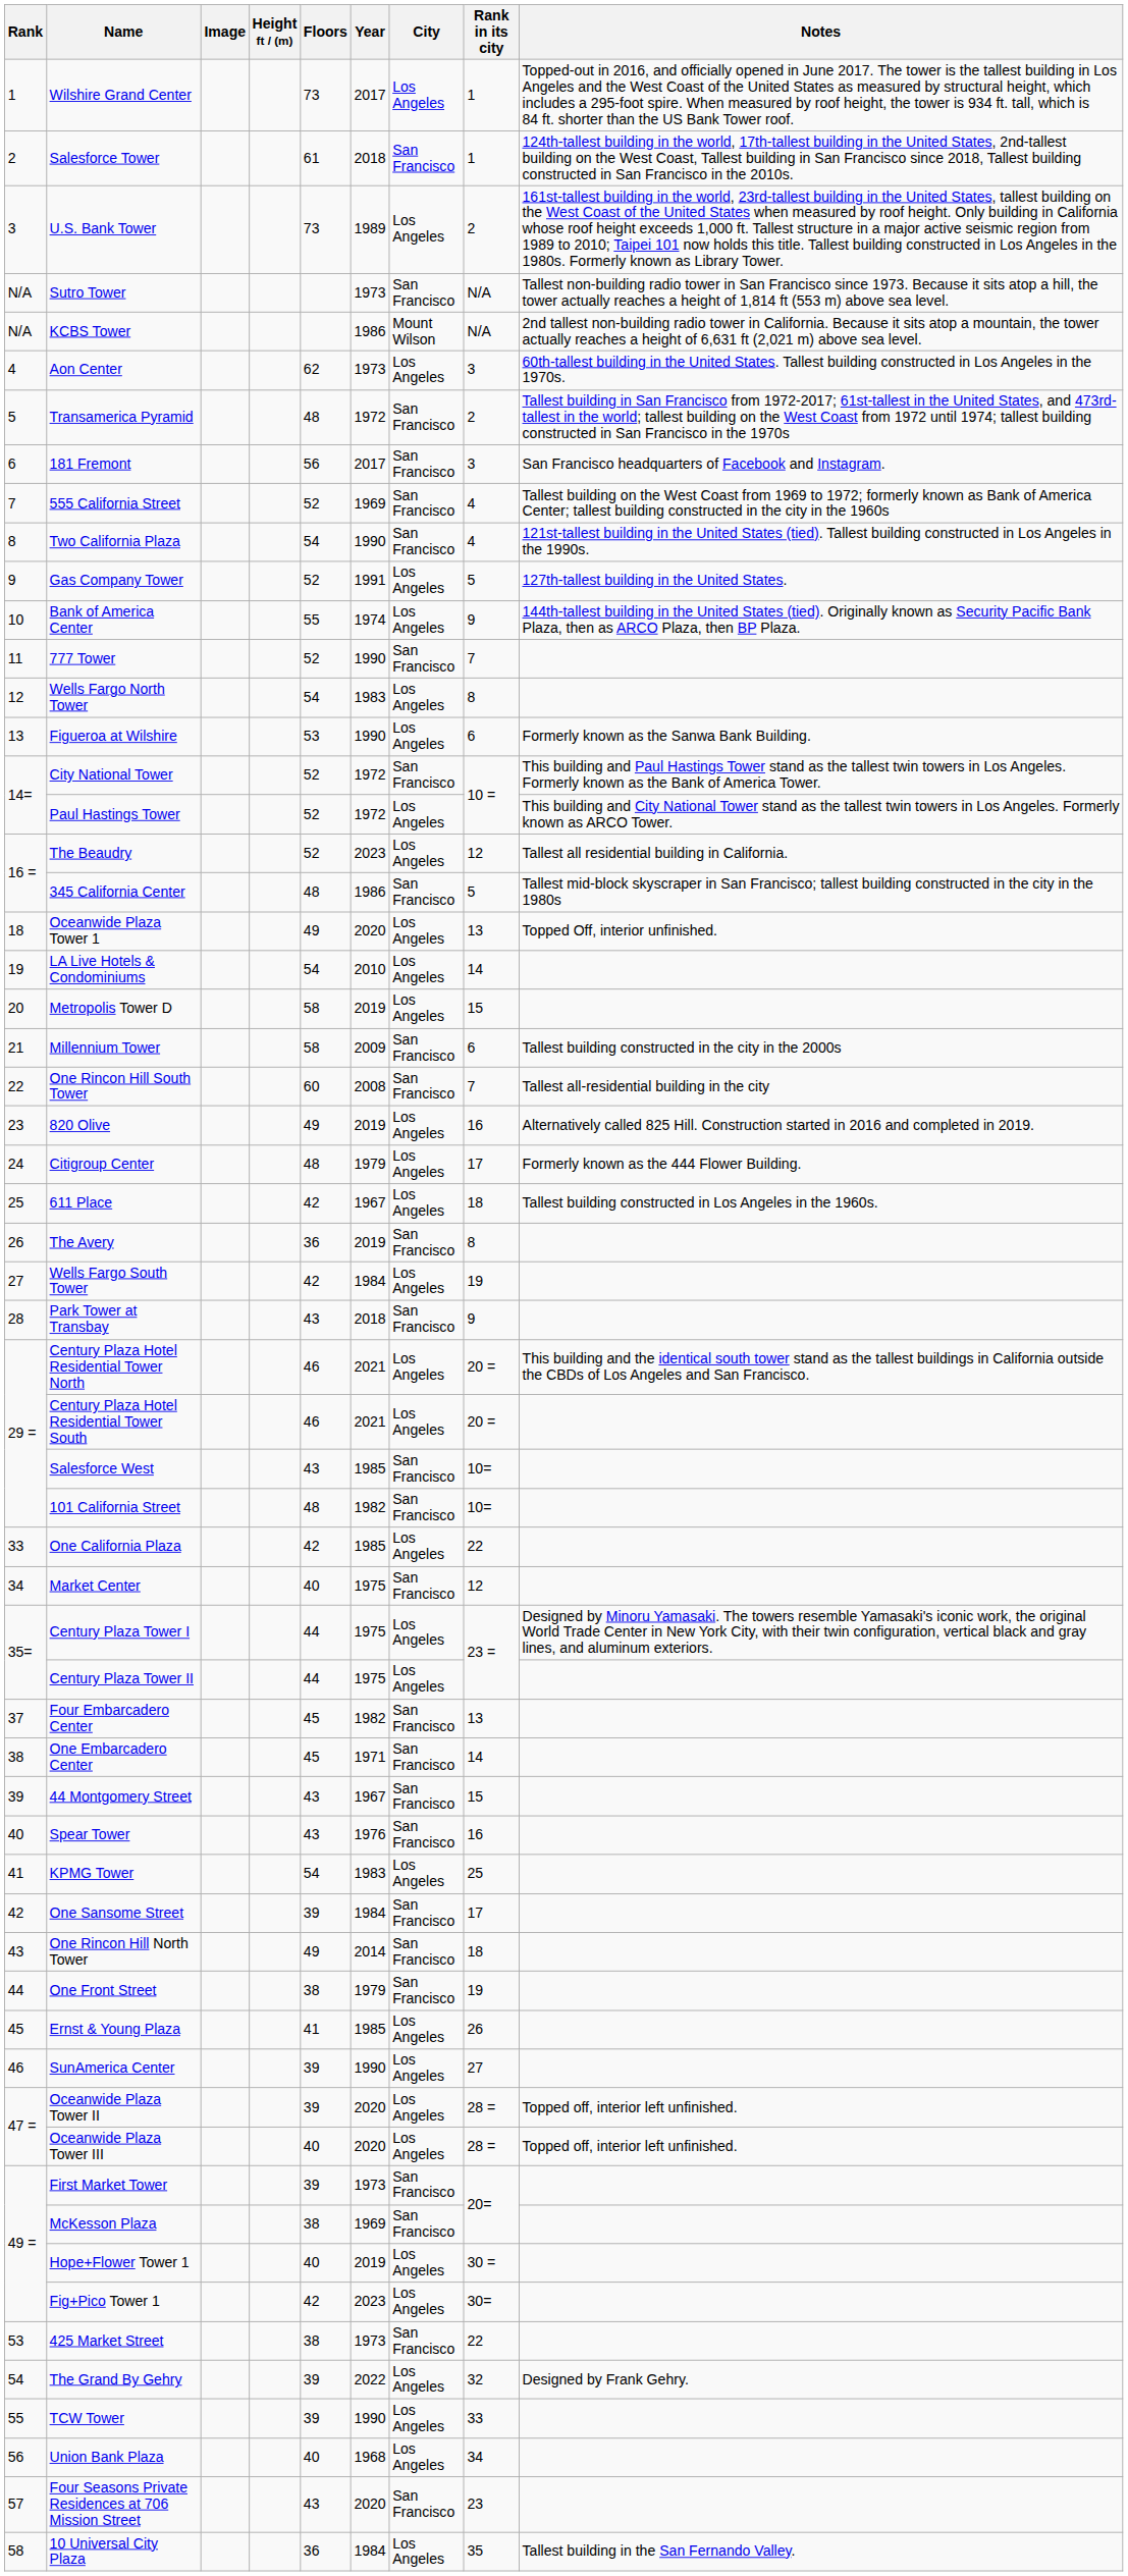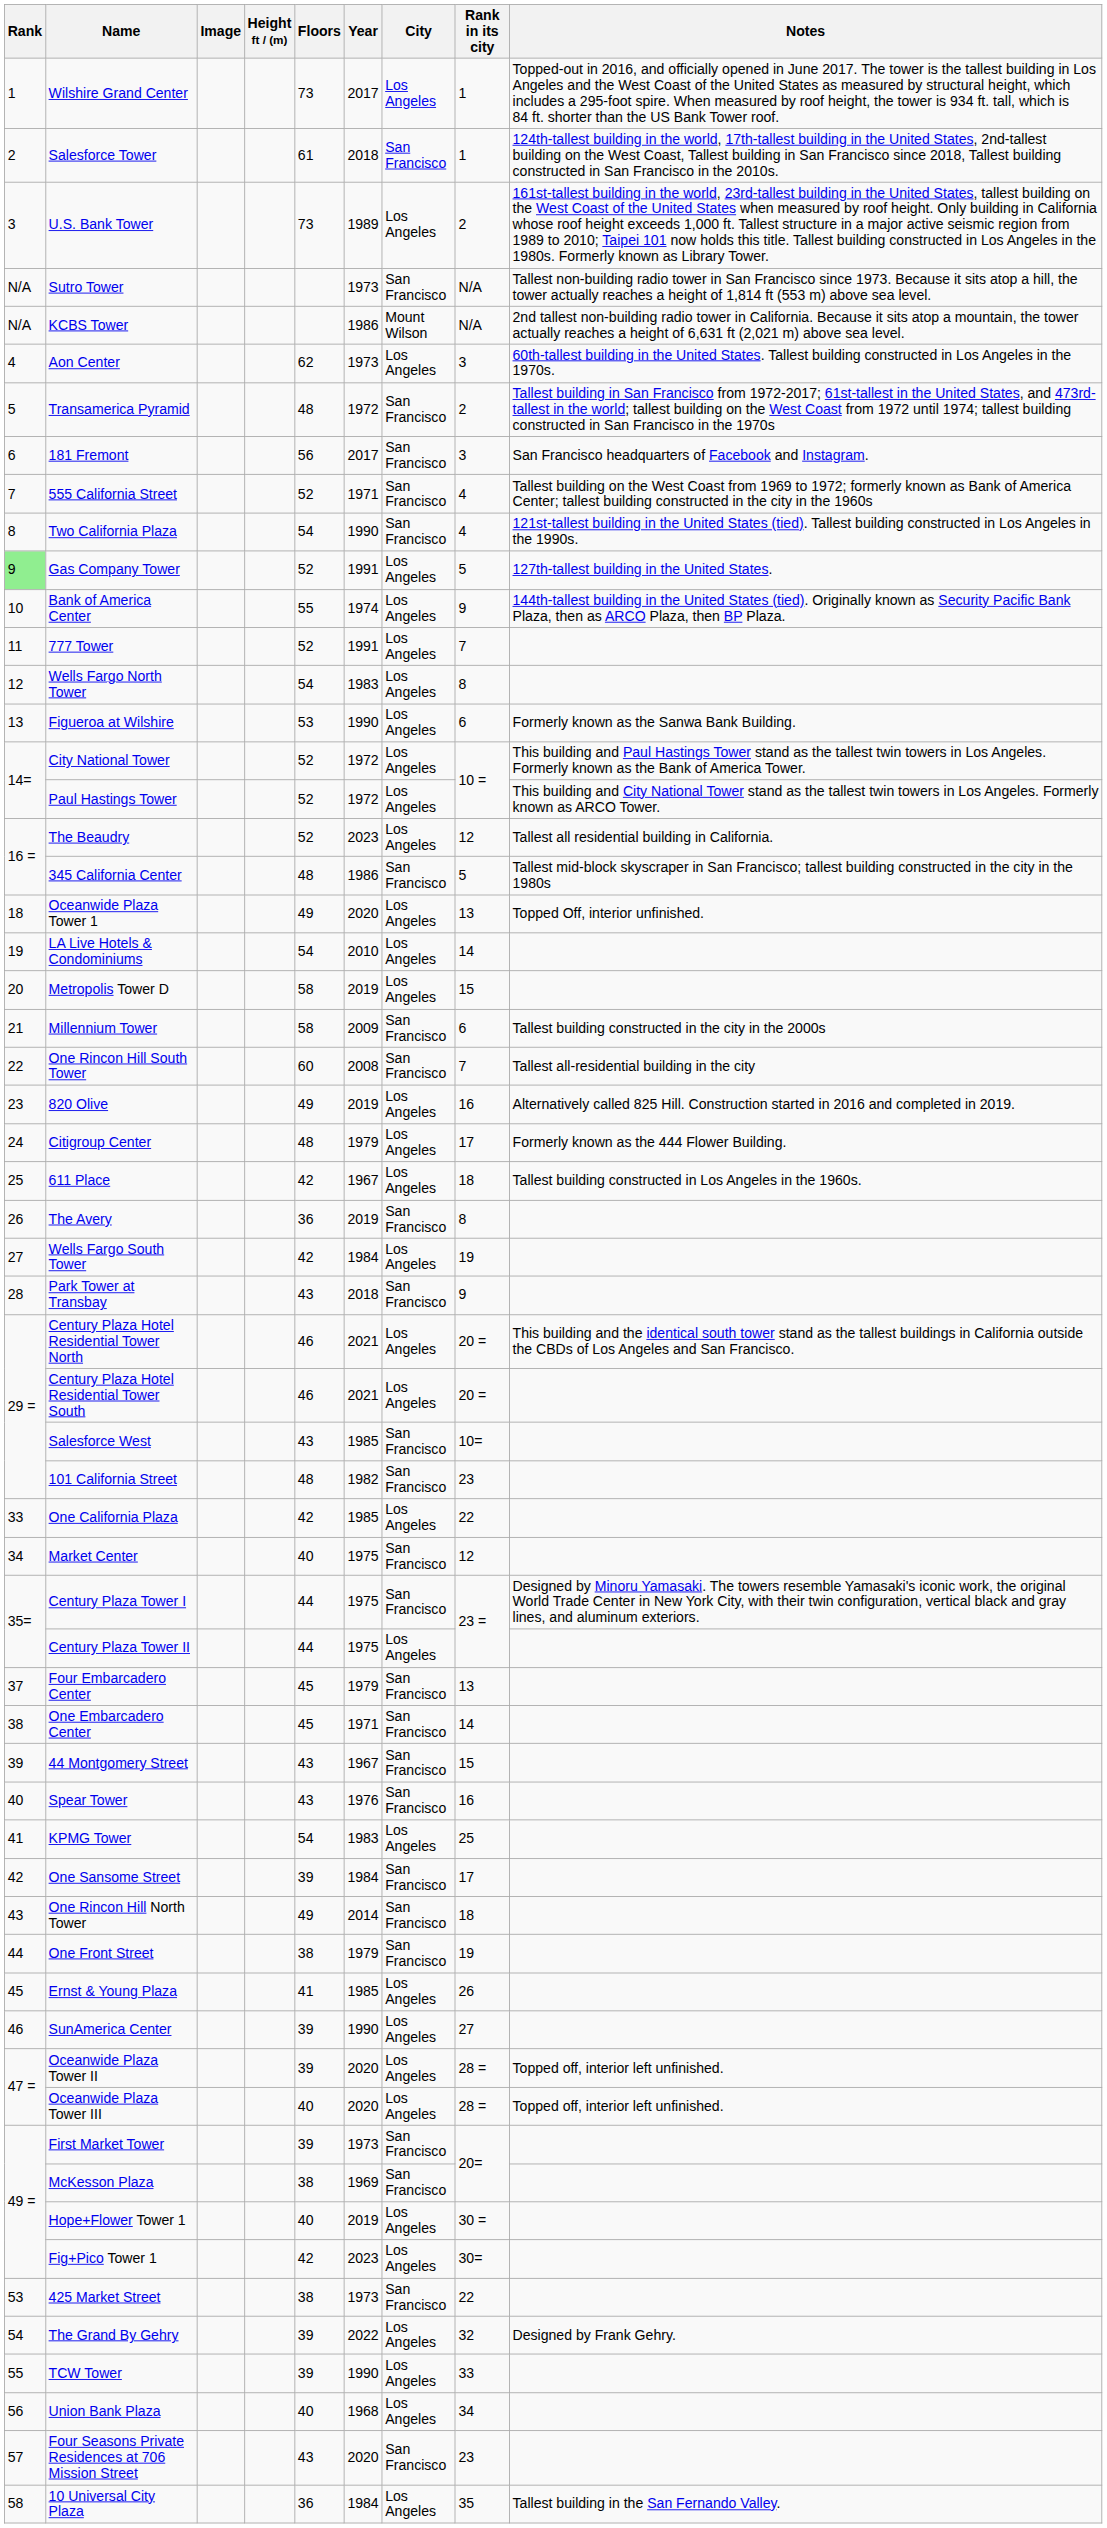555 California Street | Year: 1969 -> 1971
Gas Company Tower | Rank: no background -> lightgreen background
777 Tower | Year: 1990 -> 1991
777 Tower | City: San Francisco -> Los Angeles
City National Tower | City: San Francisco -> Los Angeles
101 California Street | Rank in its city: 10= -> 23
Century Plaza Tower I | City: Los Angeles -> San Francisco
Four Embarcadero Center | Year: 1982 -> 1979
